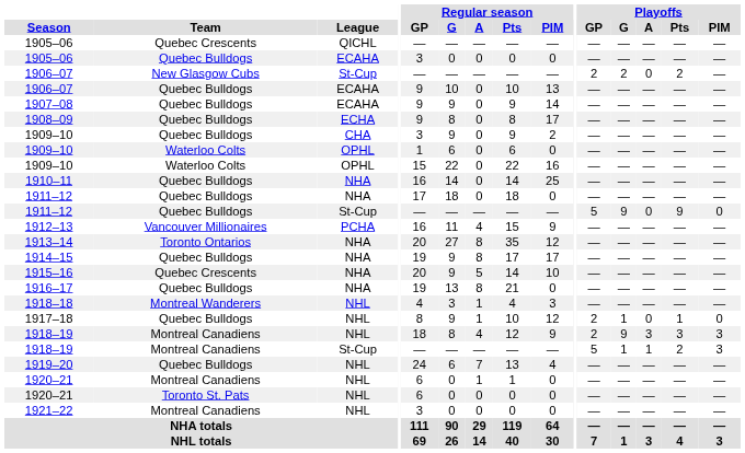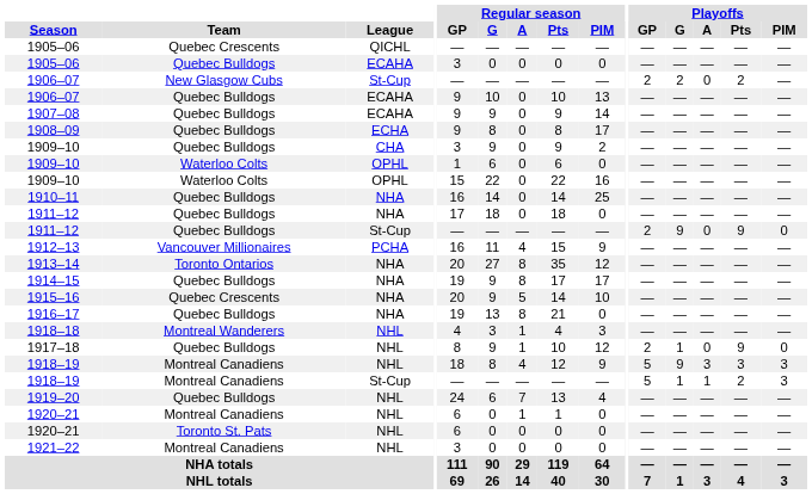1911–12 / St-Cup | Playoffs / GP: 5 -> 2
1917–18 | Playoffs / Pts: 1 -> 9
1918–19 / NHL | Playoffs / GP: 2 -> 5
